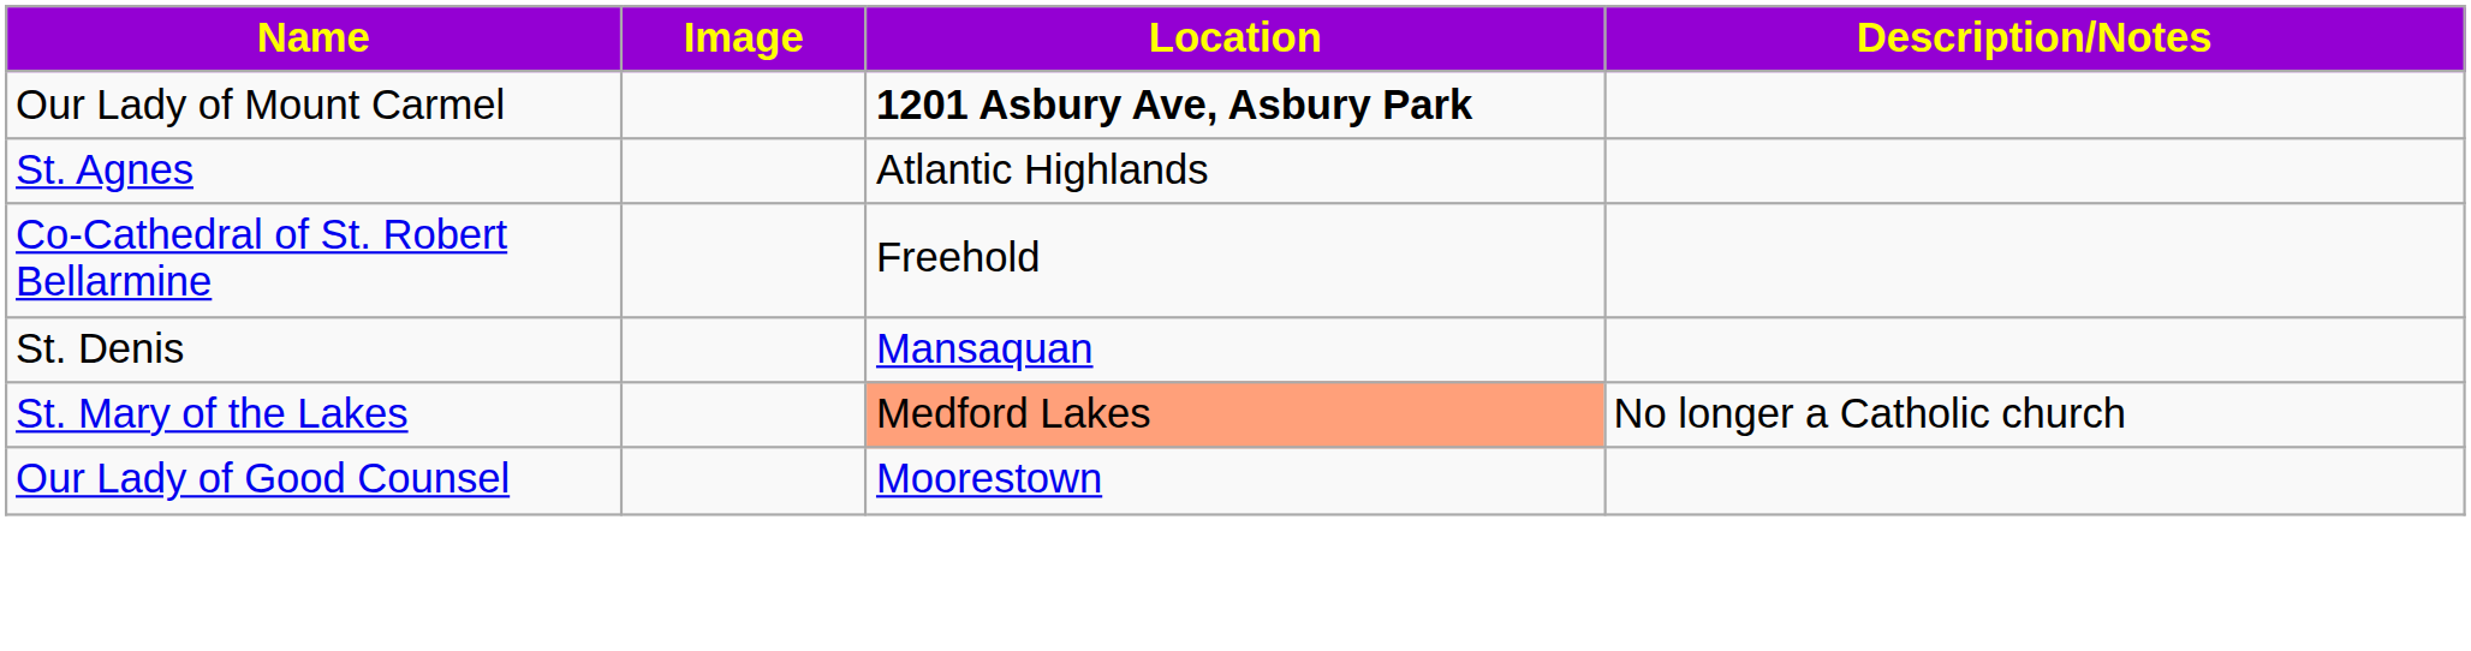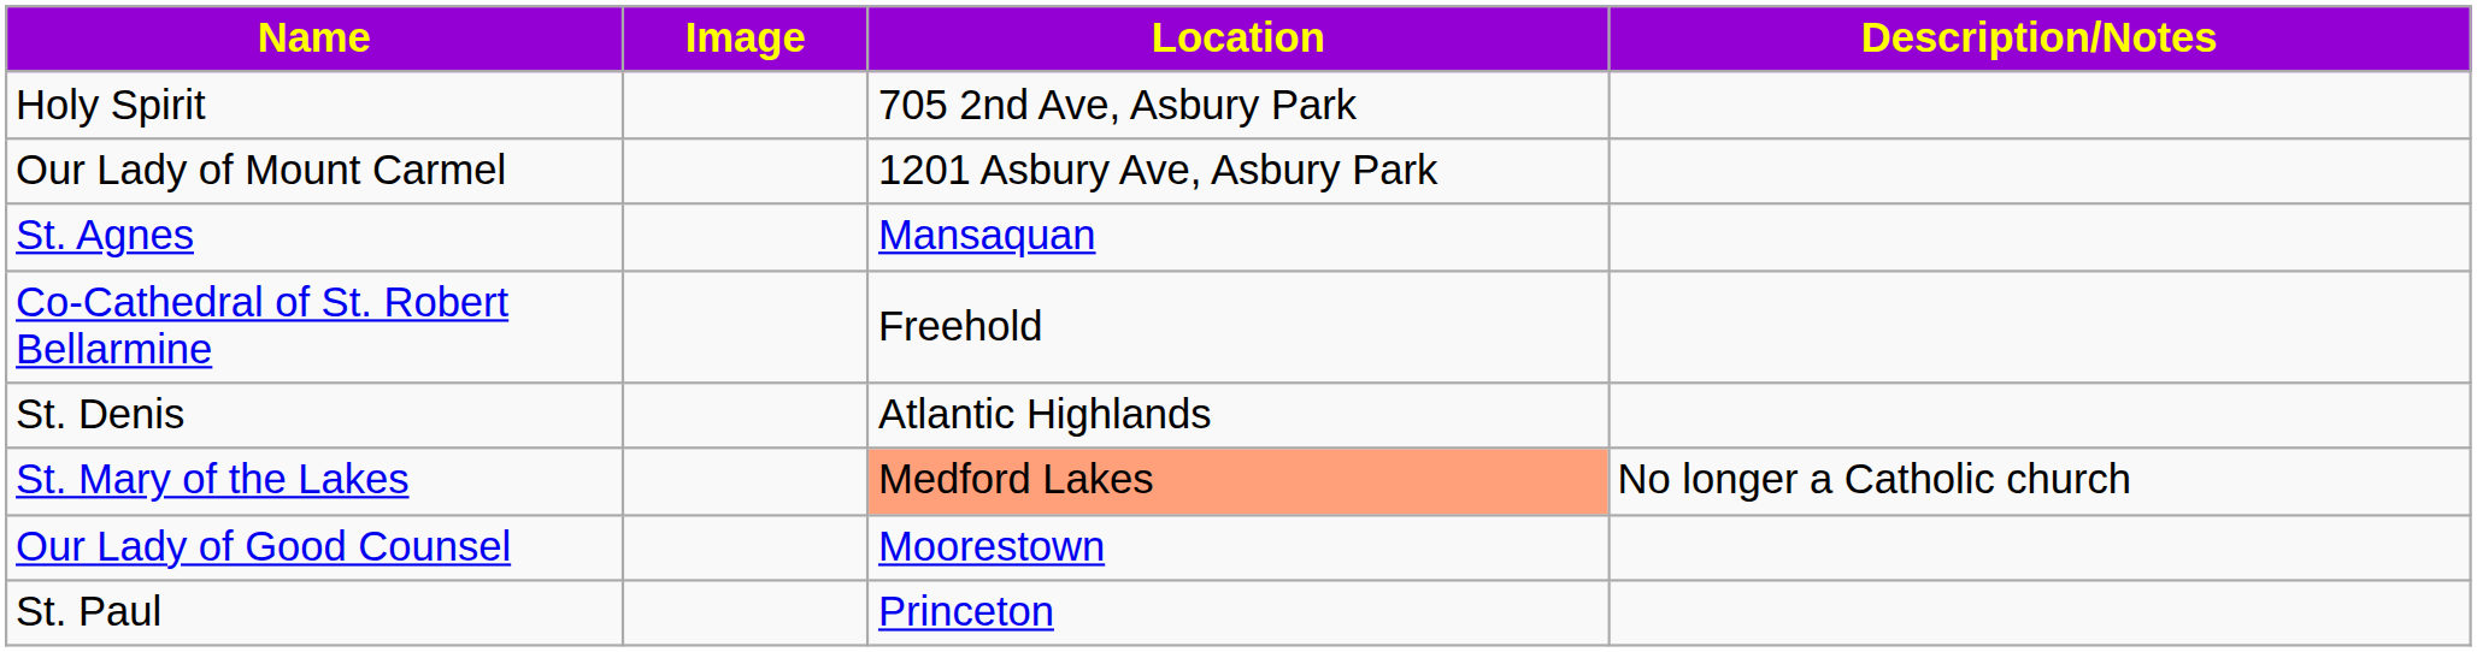+ row: Holy Spirit | 705 2nd Ave, Asbury Park
Our Lady of Mount Carmel | Location: bold -> normal
St. Agnes | Location: Atlantic Highlands -> Mansaquan
St. Denis | Location: Mansaquan -> Atlantic Highlands
+ row: St. Paul | Princeton
